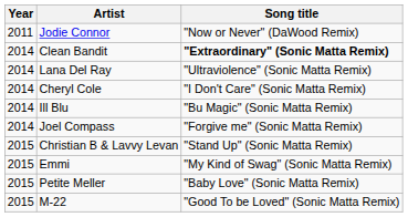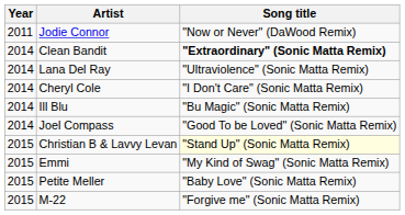Joel Compass | Song title: "Forgive me" (Sonic Matta Remix) -> "Good To be Loved" (Sonic Matta Remix)
Christian B & Lavvy Levan | Song title: no background -> lightyellow background
M-22 | Song title: "Good To be Loved" (Sonic Matta Remix) -> "Forgive me" (Sonic Matta Remix)
